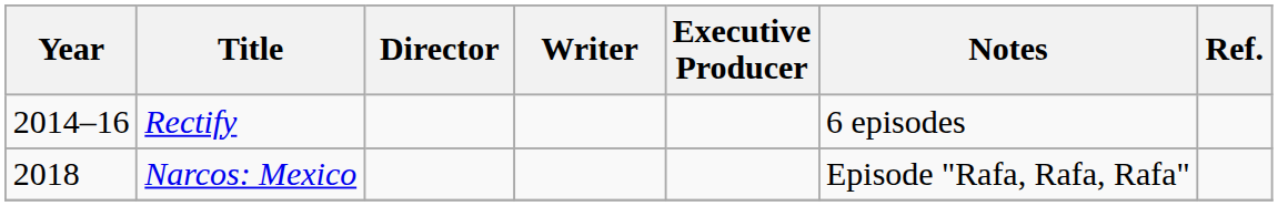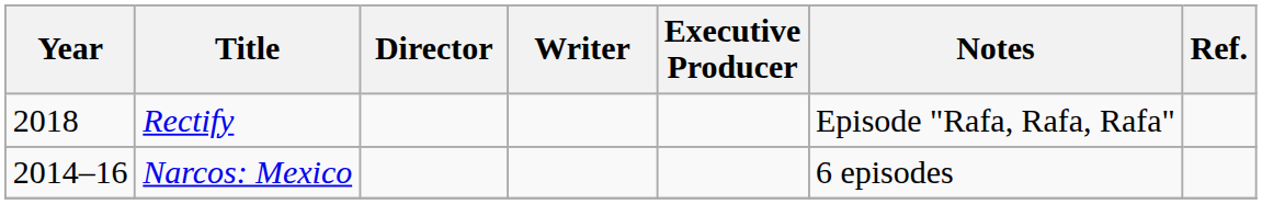Rectify | Year: 2014–16 -> 2018
Rectify | Notes: 6 episodes -> Episode "Rafa, Rafa, Rafa"
Narcos: Mexico | Year: 2018 -> 2014–16
Narcos: Mexico | Notes: Episode "Rafa, Rafa, Rafa" -> 6 episodes
